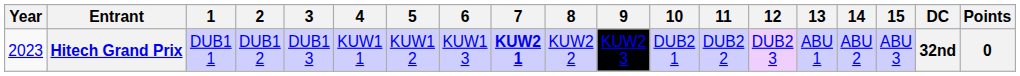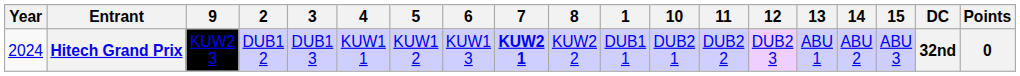columns swapped: 1 <-> 9
Hitech Grand Prix | Year: 2023 -> 2024
